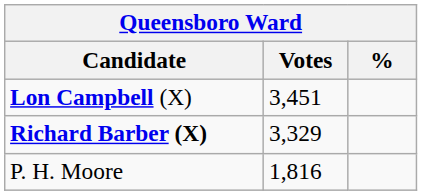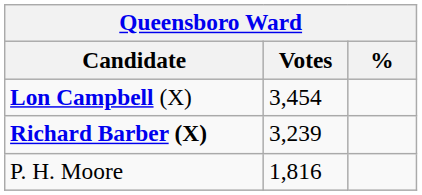Lon Campbell (X) | Votes: 3,451 -> 3,454
Richard Barber (X) | Votes: 3,329 -> 3,239
